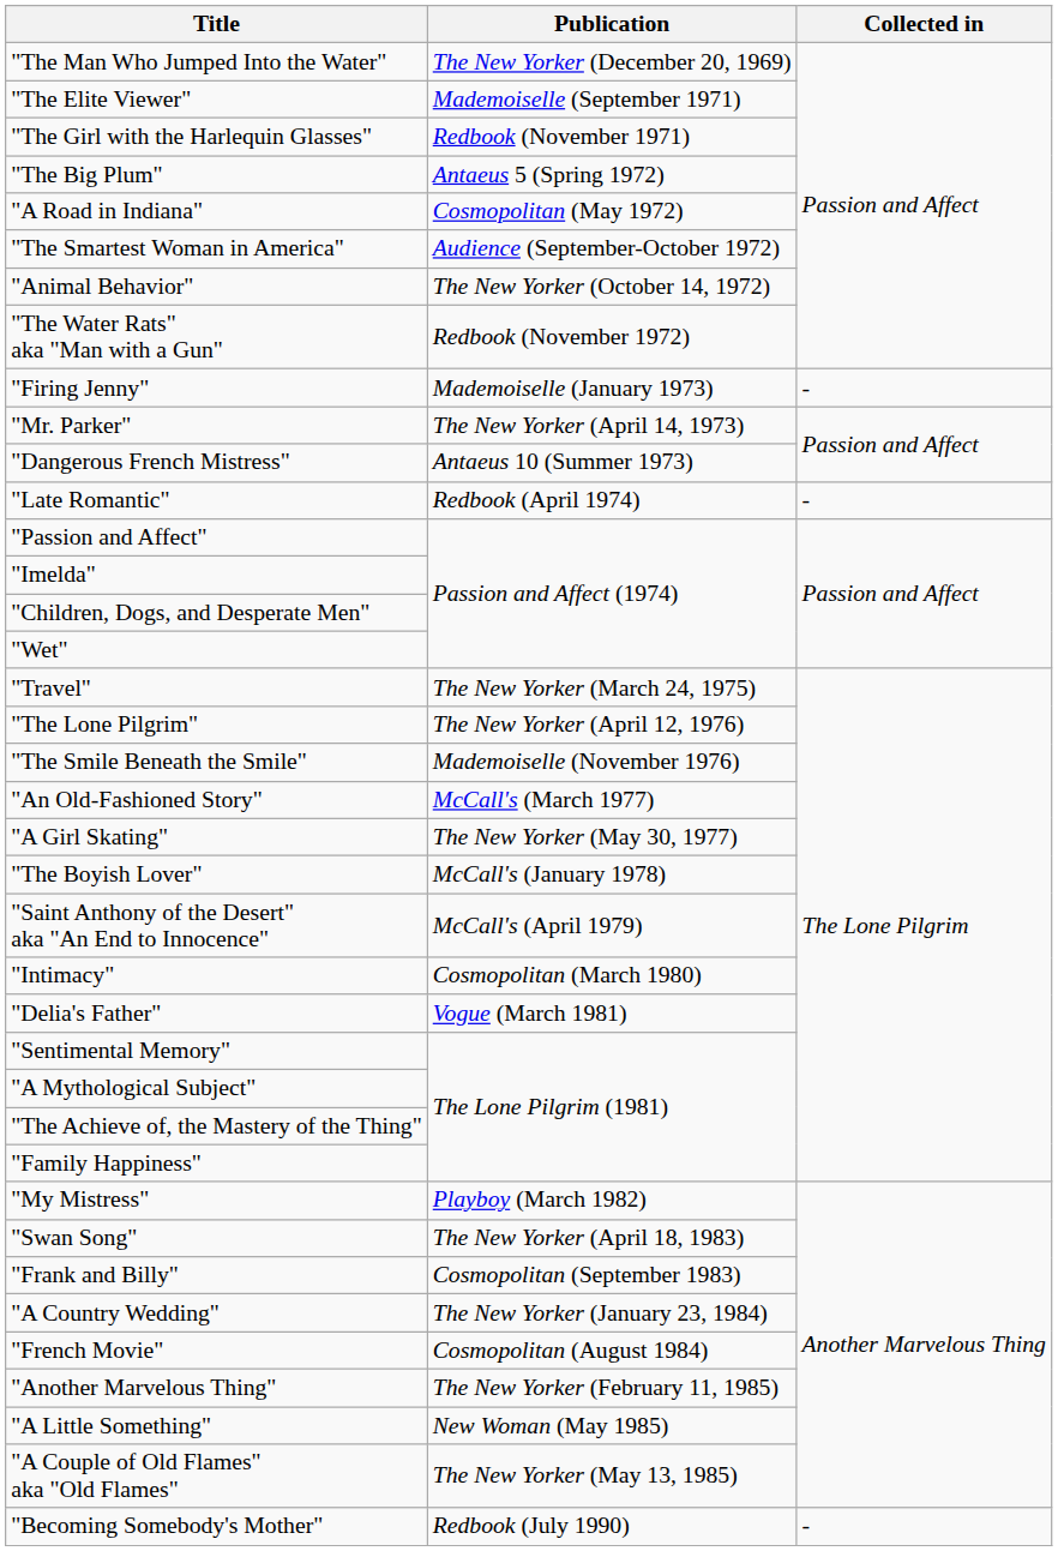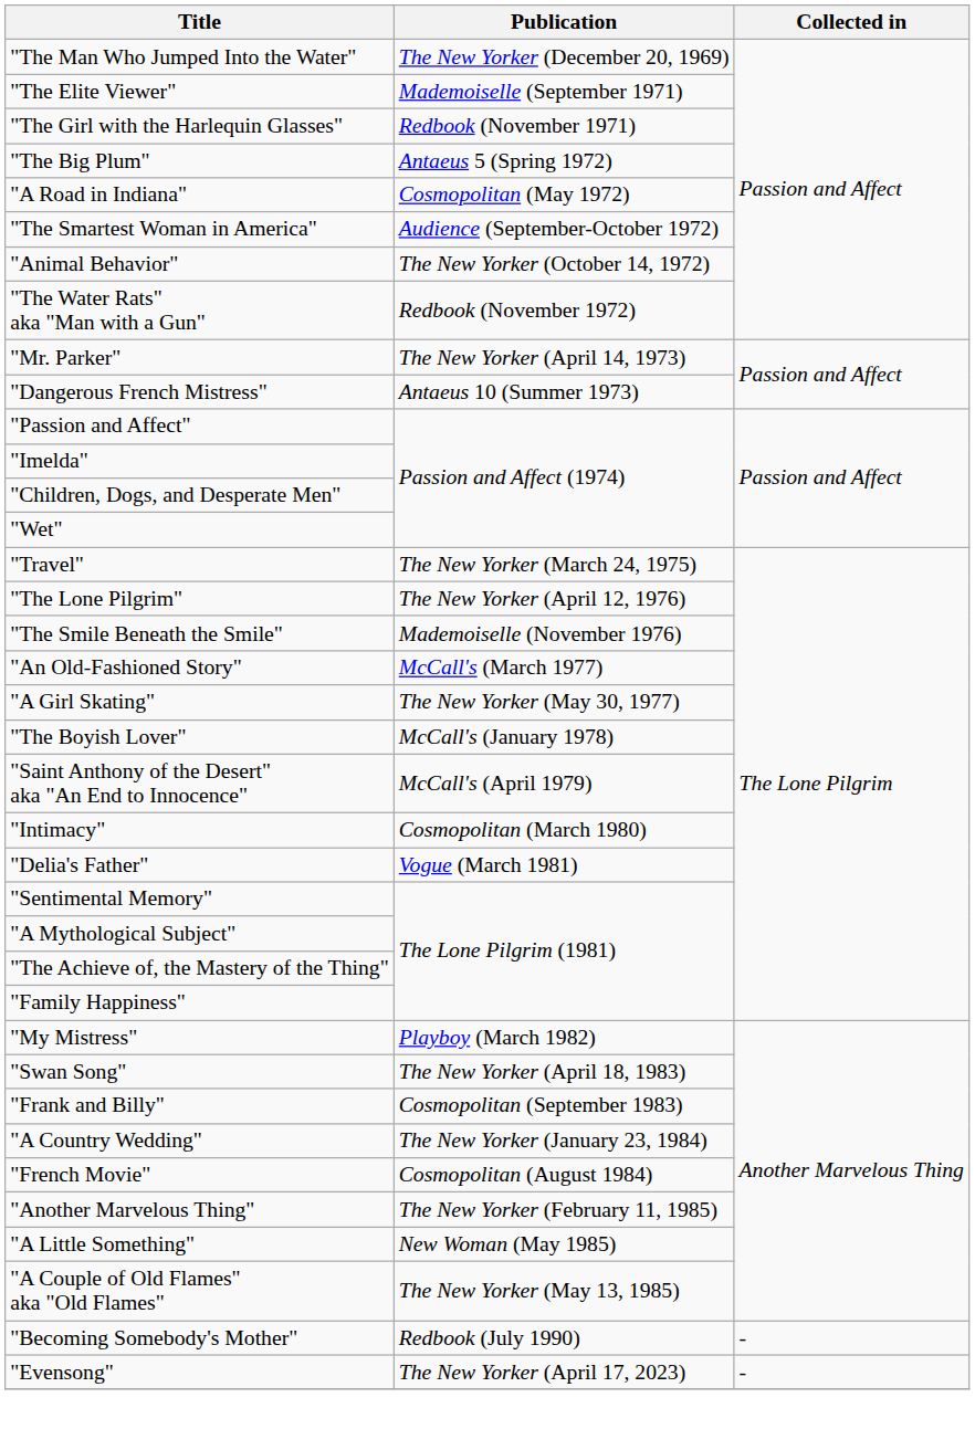- row: "Firing Jenny" | Mademoiselle (January 1973) | -
- row: "Late Romantic" | Redbook (April 1974) | -
+ row: "Evensong" | The New Yorker (April 17, 2023) | -
